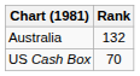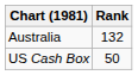US Cash Box | Rank: 70 -> 50
